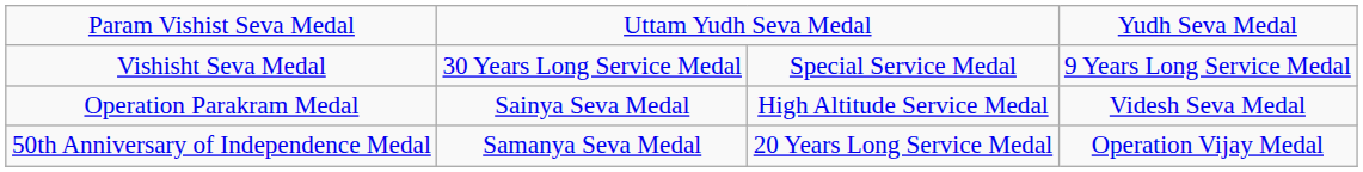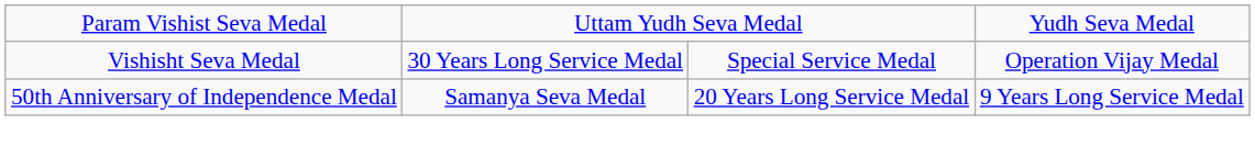Vishisht Seva Medal | column 4: 9 Years Long Service Medal -> Operation Vijay Medal
- row: Operation Parakram Medal | Sainya Seva Medal | High Altitude Service Medal | Videsh Seva Medal
50th Anniversary of Independence Medal | column 4: Operation Vijay Medal -> 9 Years Long Service Medal
